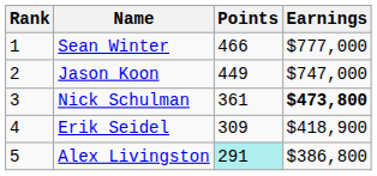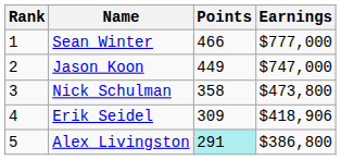Nick Schulman | Points: 361 -> 358
Nick Schulman | Earnings: bold -> normal
Erik Seidel | Earnings: $418,900 -> $418,906
